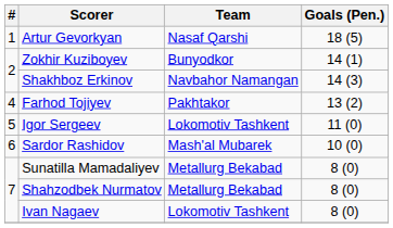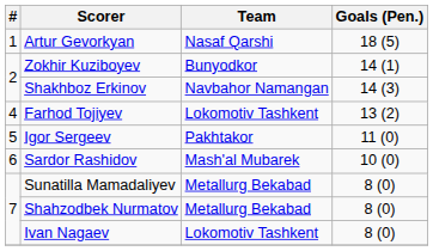Farhod Tojiyev | Team: Pakhtakor -> Lokomotiv Tashkent
Igor Sergeev | Team: Lokomotiv Tashkent -> Pakhtakor
